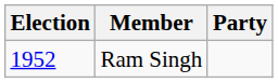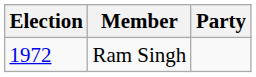Ram Singh | Election: 1952 -> 1972
